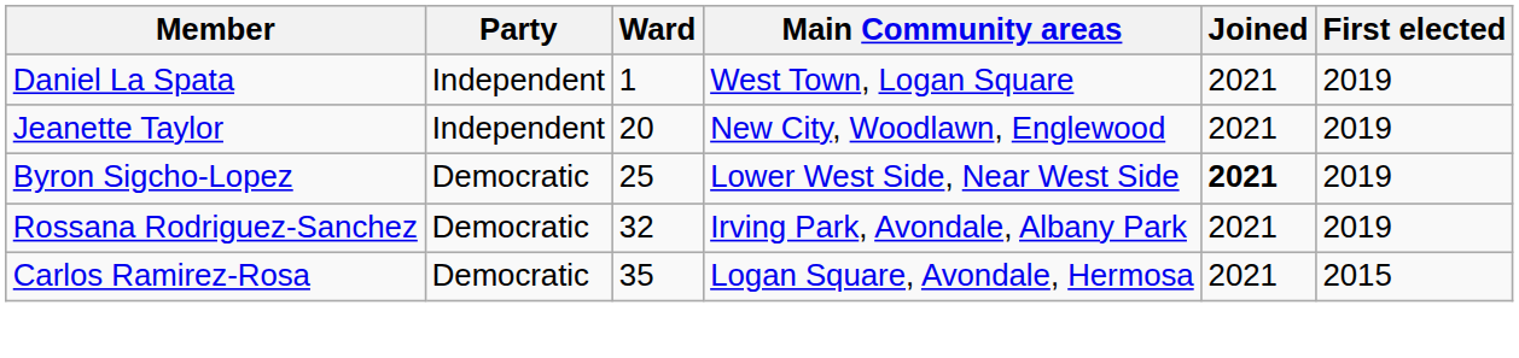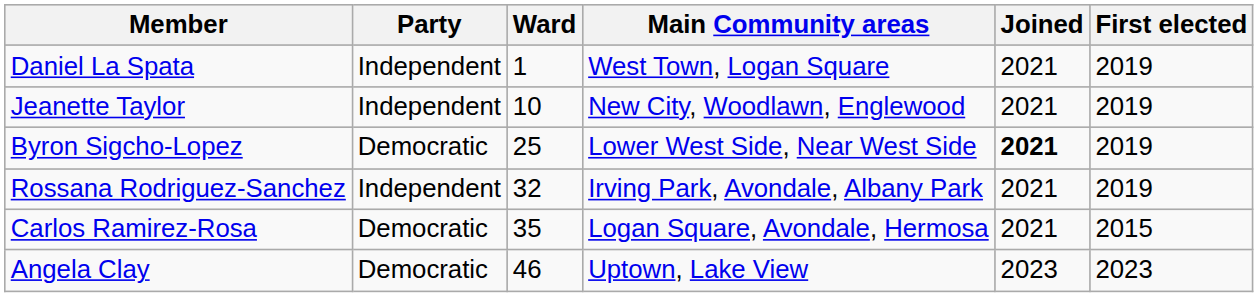Jeanette Taylor | Ward: 20 -> 10
Rossana Rodriguez-Sanchez | Party: Democratic -> Independent
+ row: Angela Clay | Democratic | 46 | Uptown, Lake View | 2023 | 2023
